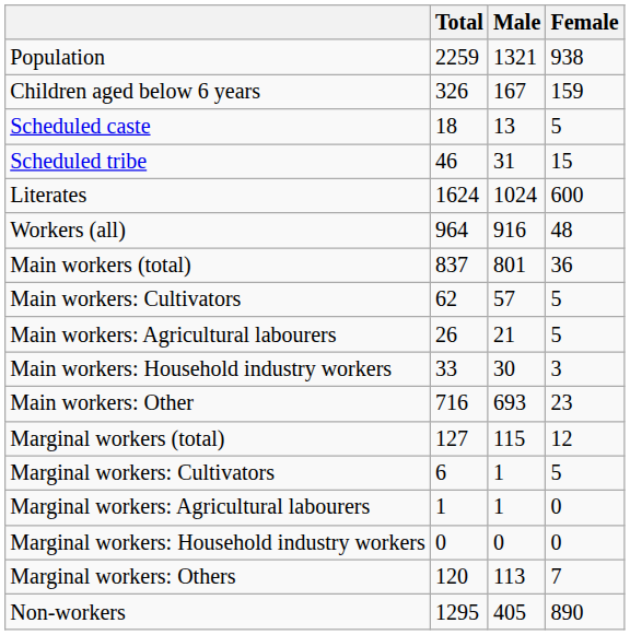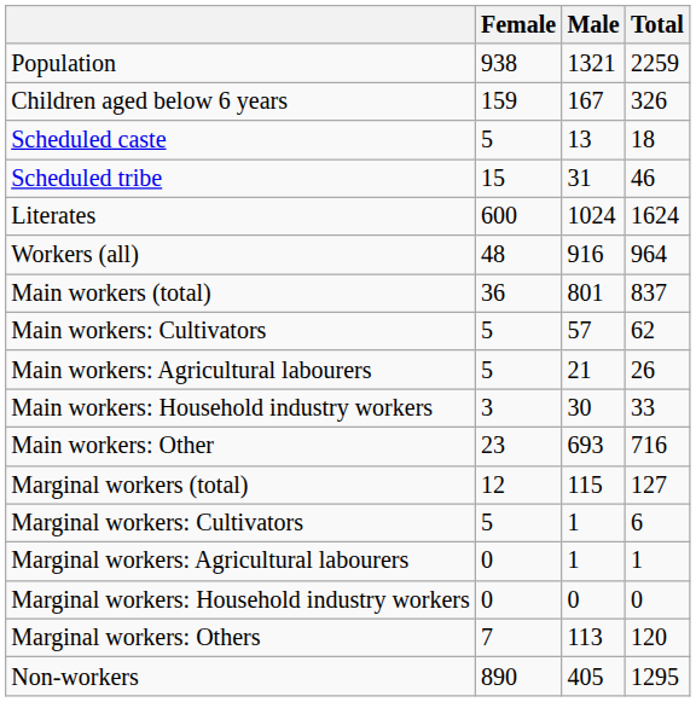columns swapped: Total <-> Female
